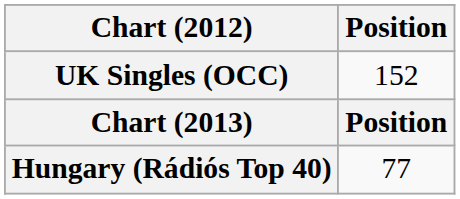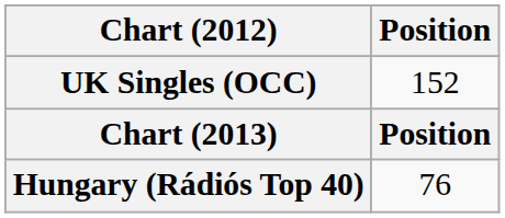Hungary (Rádiós Top 40) | Position: 77 -> 76
